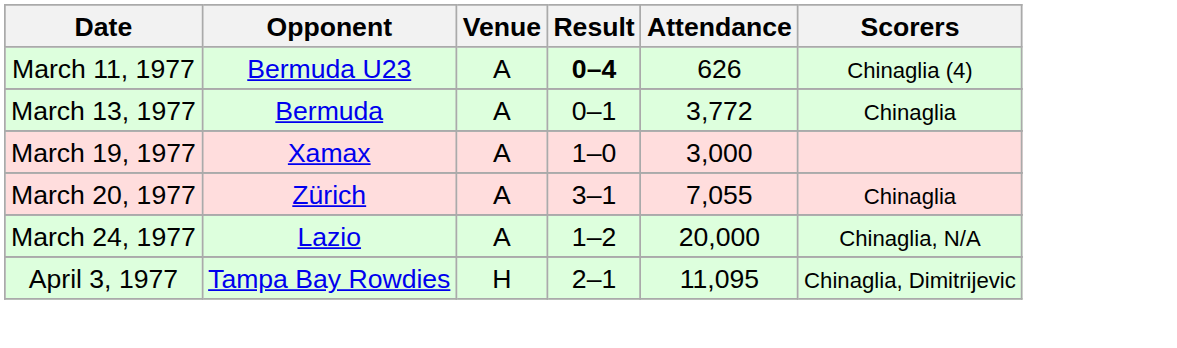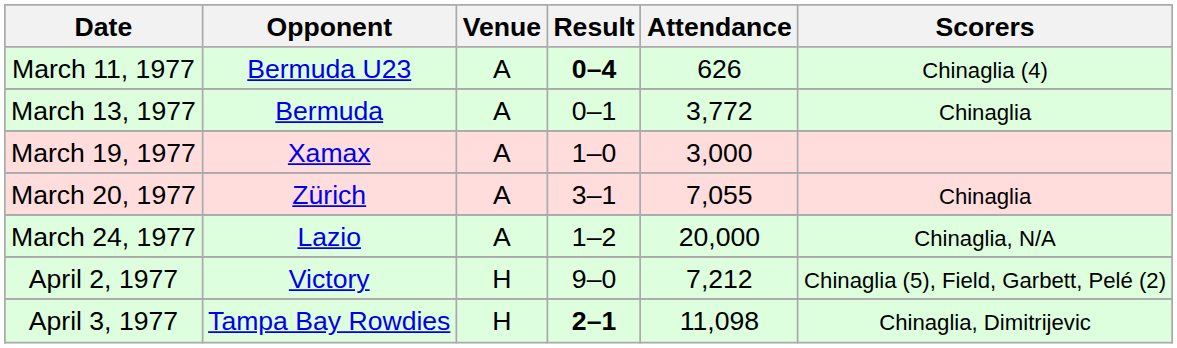+ row: April 2, 1977 | Victory | H | 9–0 | 7,212 | Chinaglia (5), Field, Garbett, Pelé (2)
April 3, 1977 | Result: normal -> bold
April 3, 1977 | Attendance: 11,095 -> 11,098
